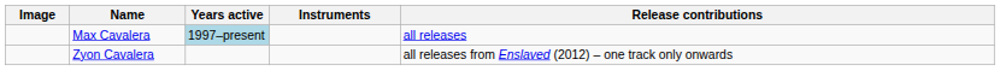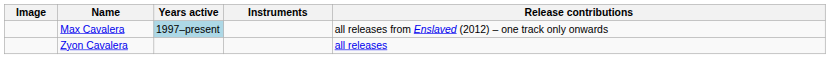Max Cavalera | Release contributions: all releases -> all releases from Enslaved (2012) – one track only onwards
Zyon Cavalera | Release contributions: all releases from Enslaved (2012) – one track only onwards -> all releases
